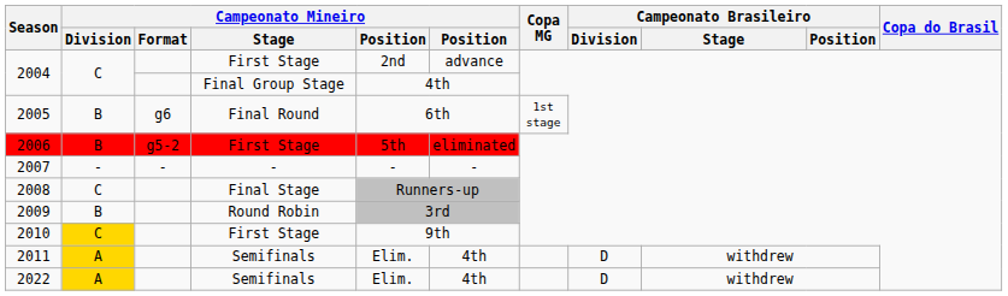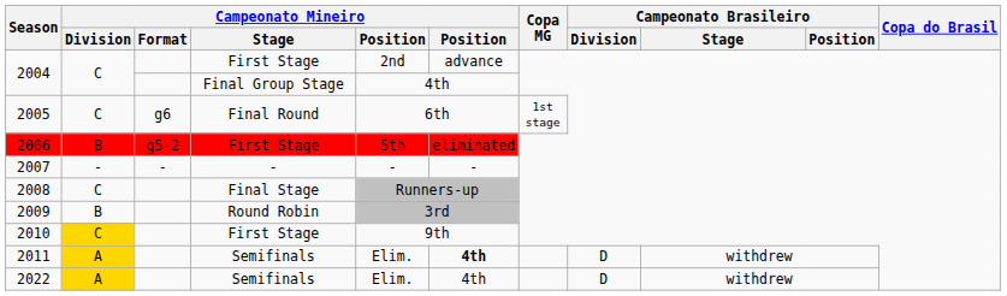2005 | Campeonato Mineiro / Division: B -> C
2011 | column 6: normal -> bold
